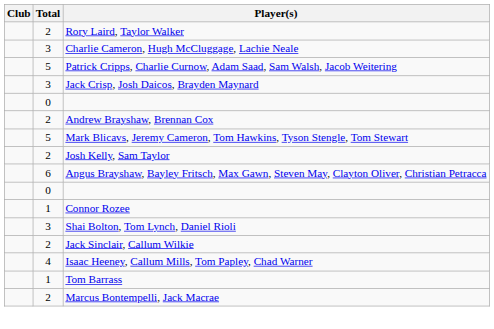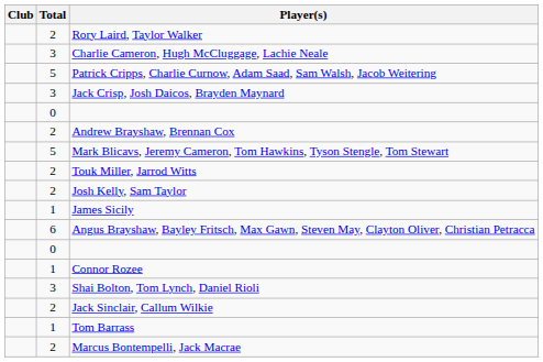+ row: 2 | Touk Miller, Jarrod Witts
+ row: 1 | James Sicily
- row: 4 | Isaac Heeney, Callum Mills, Tom Papley, Chad Warner
